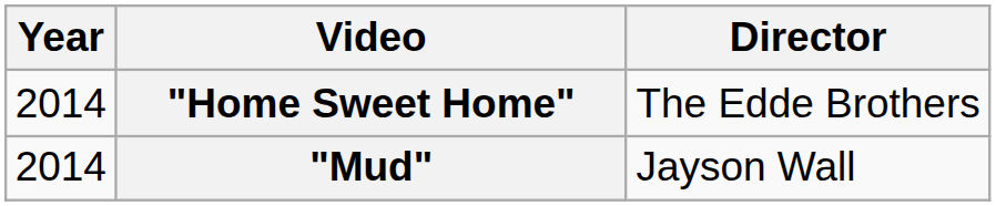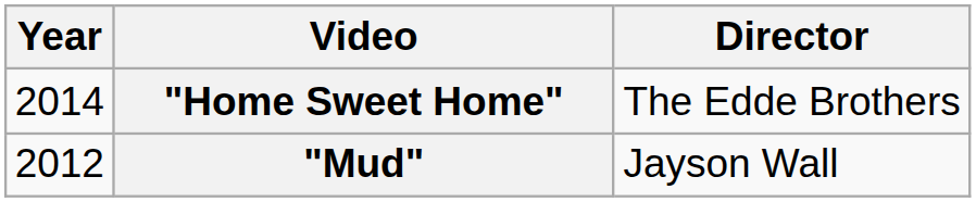"Mud" | Year: 2014 -> 2012
